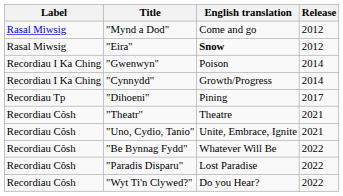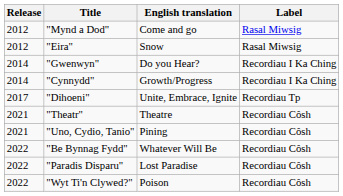columns swapped: Release <-> Label
"Eira" | English translation: bold -> normal
"Gwenwyn" | English translation: Poison -> Do you Hear?
"Dihoeni" | English translation: Pining -> Unite, Embrace, Ignite
"Uno, Cydio, Tanio" | English translation: Unite, Embrace, Ignite -> Pining
"Wyt Ti'n Clywed?" | English translation: Do you Hear? -> Poison
